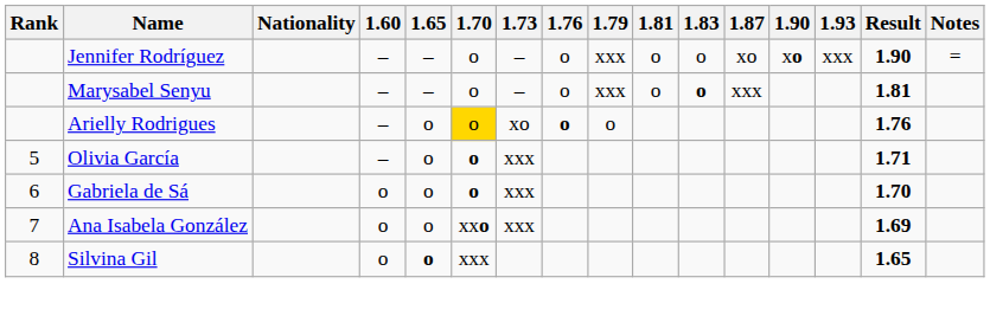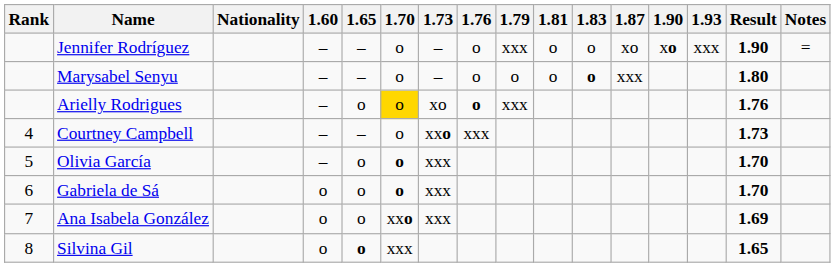Marysabel Senyu | 1.79: xxx -> o
Marysabel Senyu | Result: 1.81 -> 1.80
Arielly Rodrigues | 1.79: o -> xxx
+ row: 4 | Courtney Campbell | – | – | o | xxo | xxx | 1.73
Olivia García | Result: 1.71 -> 1.70
